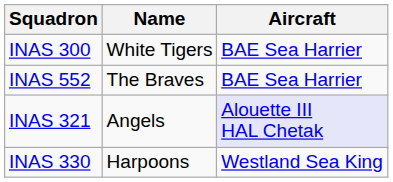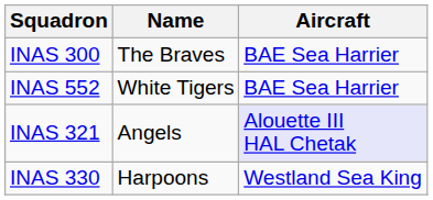INAS 300 | Name: White Tigers -> The Braves
INAS 552 | Name: The Braves -> White Tigers
